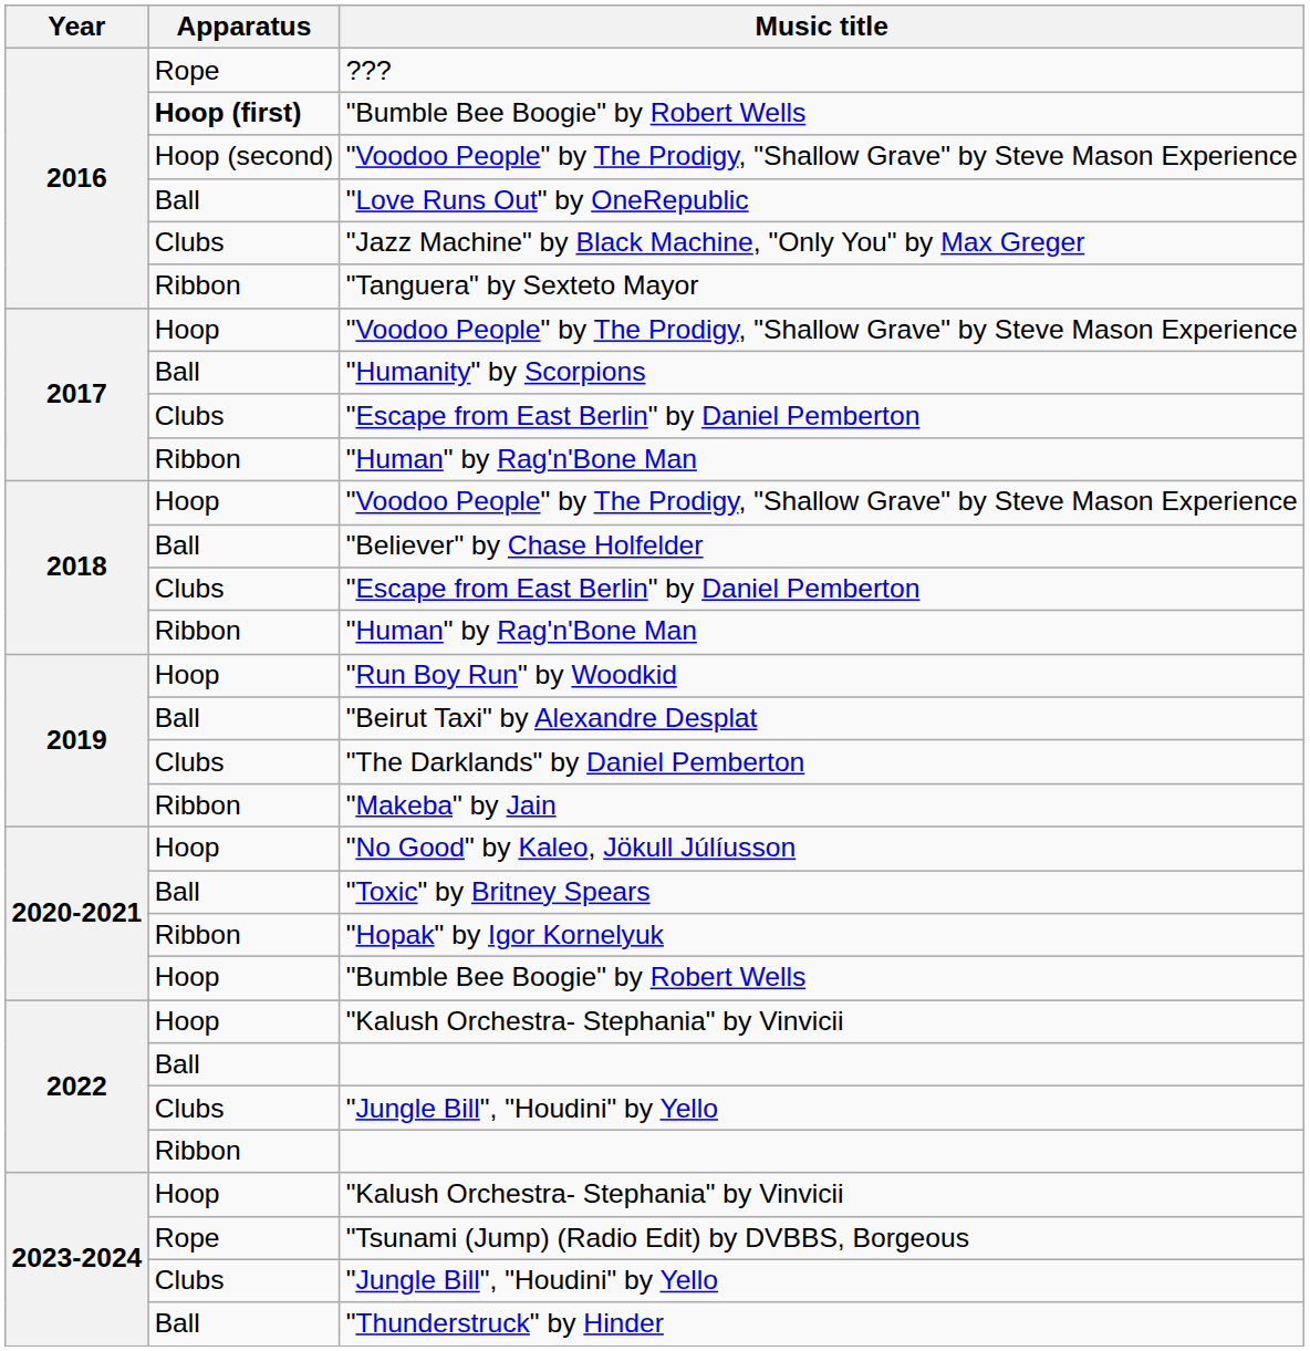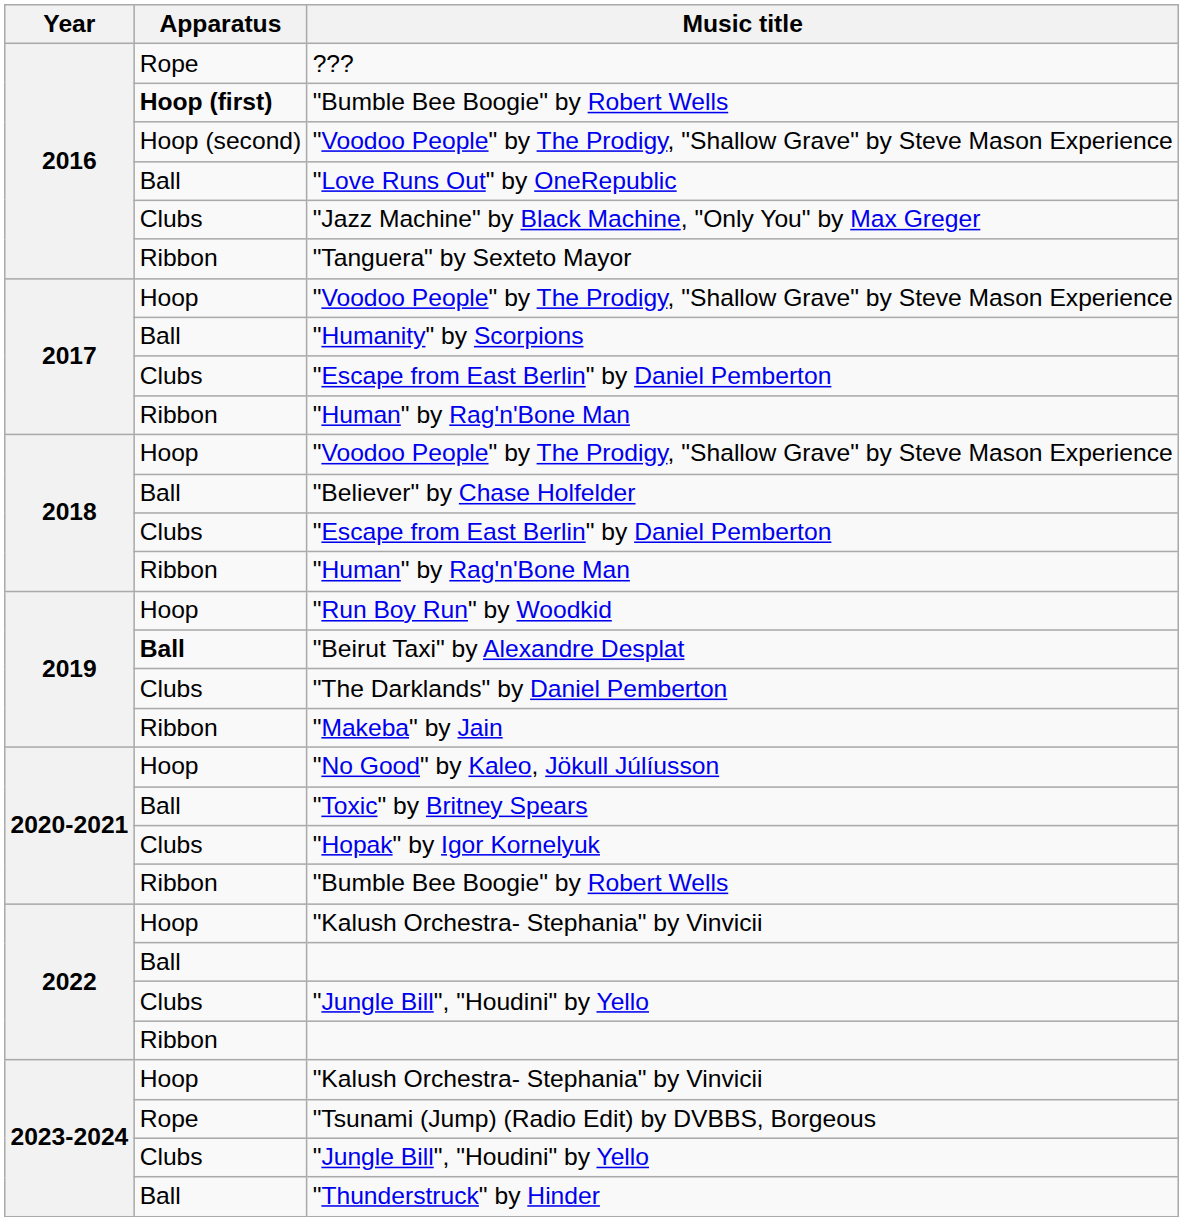"Beirut Taxi" by Alexandre Desplat | Apparatus: normal -> bold
"Hopak" by Igor Kornelyuk | Apparatus: Ribbon -> Clubs
2020-2021 / "Bumble Bee Boogie" by Robert Wells | Apparatus: Hoop -> Ribbon
